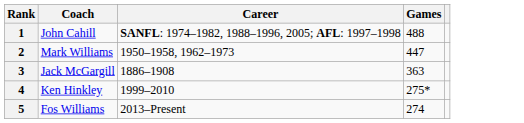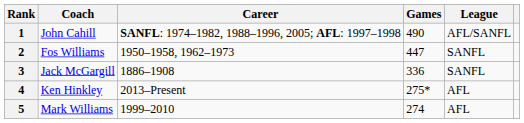+ column: League | AFL/SANFL | SANFL | SANFL | AFL | AFL
1 | Games: 488 -> 490
2 | Coach: Mark Williams -> Fos Williams
3 | Games: 363 -> 336
4 | Career: 1999–2010 -> 2013–Present
5 | Coach: Fos Williams -> Mark Williams
5 | Career: 2013–Present -> 1999–2010
